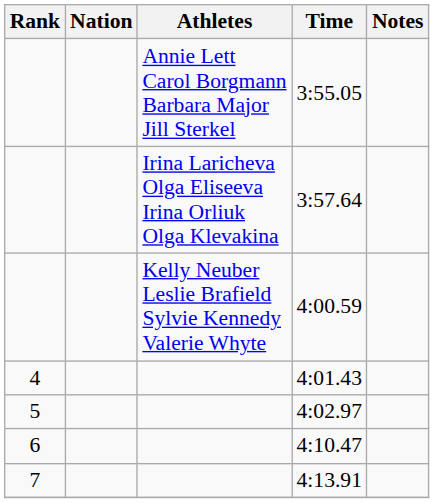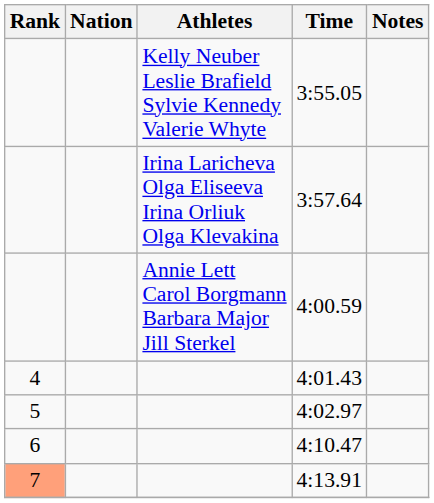3:55.05 | Athletes: Annie Lett Carol Borgmann Barbara Major Jill Sterkel -> Kelly Neuber Leslie Brafield Sylvie Kennedy Valerie Whyte
4:00.59 | Athletes: Kelly Neuber Leslie Brafield Sylvie Kennedy Valerie Whyte -> Annie Lett Carol Borgmann Barbara Major Jill Sterkel
4:13.91 | Rank: no background -> lightsalmon background
